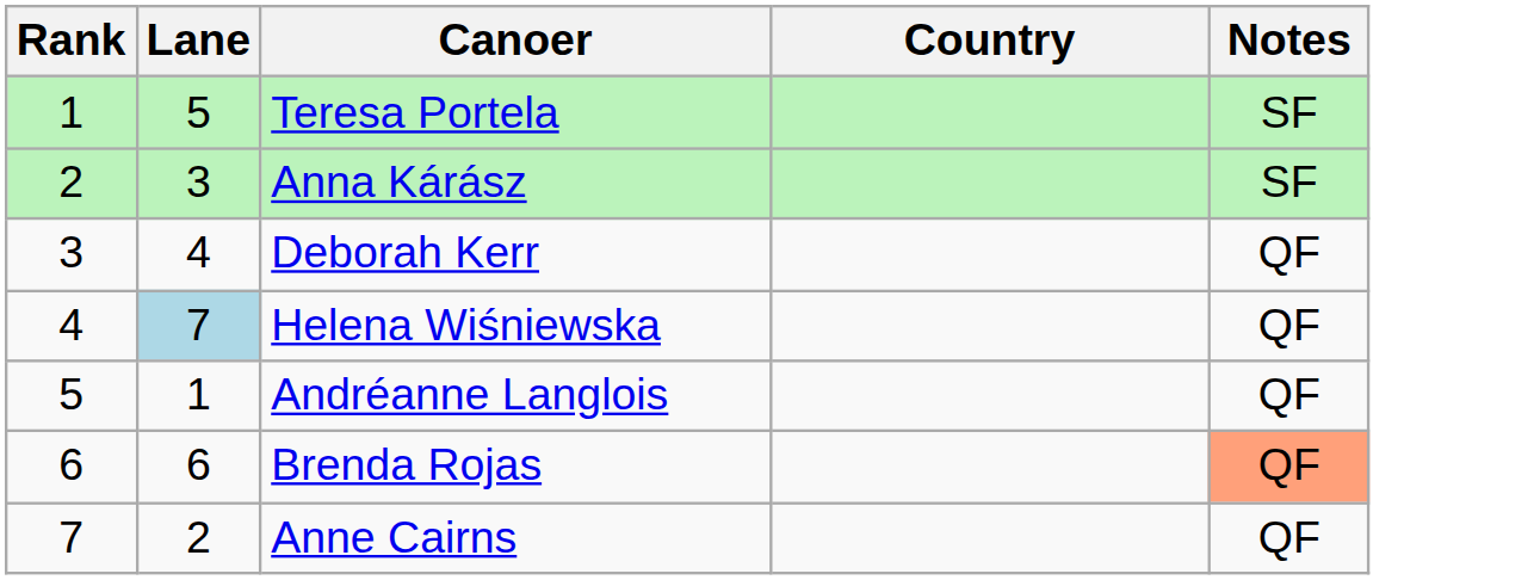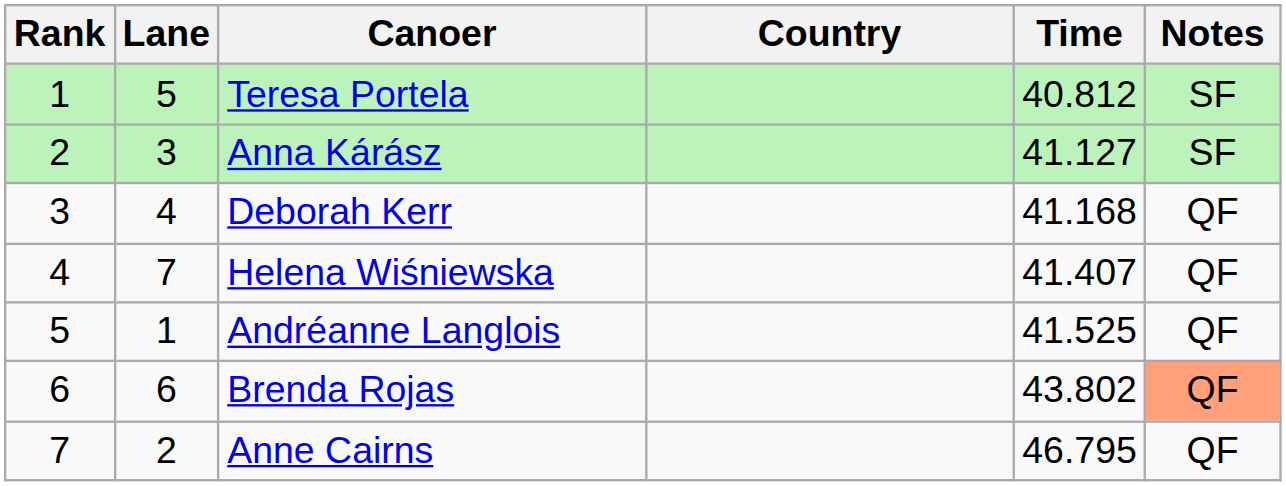+ column: Time | 40.812 | 41.127 | 41.168 | 41.407 | 41.525 | 43.802 | 46.795
Helena Wiśniewska | Lane: lightblue background -> no background
